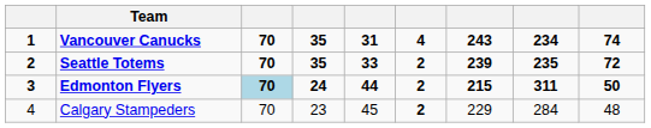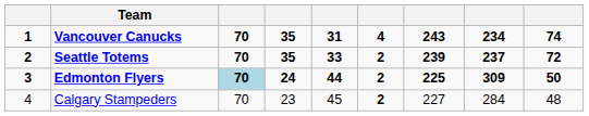Seattle Totems | column 8: 235 -> 237
Edmonton Flyers | column 7: 215 -> 225
Edmonton Flyers | column 8: 311 -> 309
Calgary Stampeders | column 7: 229 -> 227
